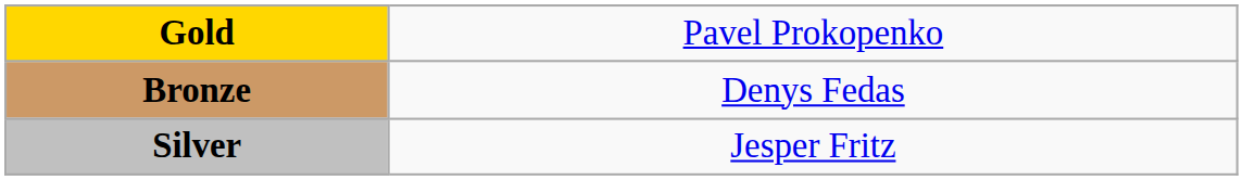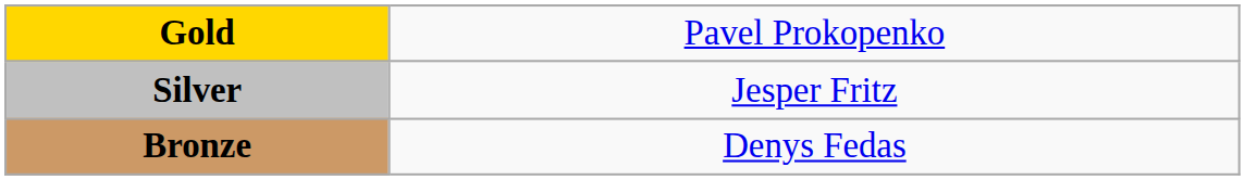rows swapped: Silver <-> Bronze
